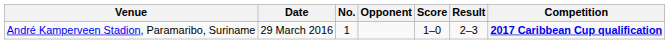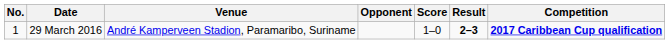columns swapped: No. <-> Venue
29 March 2016 | Result: normal -> bold
